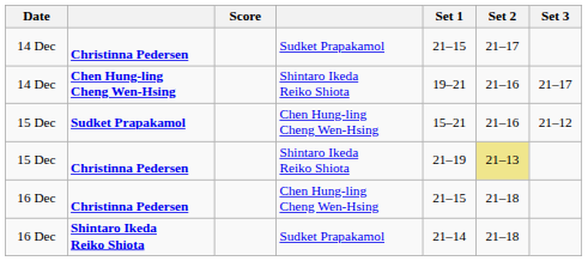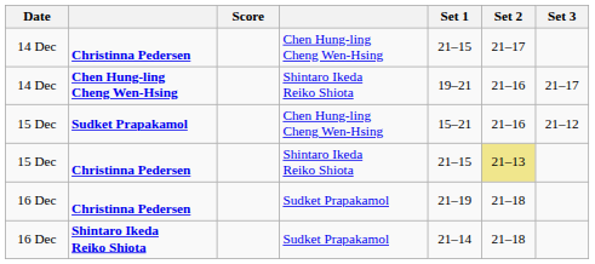14 Dec / Christinna Pedersen | column 4: Sudket Prapakamol -> Chen Hung-ling Cheng Wen-Hsing
15 Dec / Christinna Pedersen | Set 1: 21–19 -> 21–15
16 Dec / Christinna Pedersen | column 4: Chen Hung-ling Cheng Wen-Hsing -> Sudket Prapakamol
16 Dec / Christinna Pedersen | Set 1: 21–15 -> 21–19
